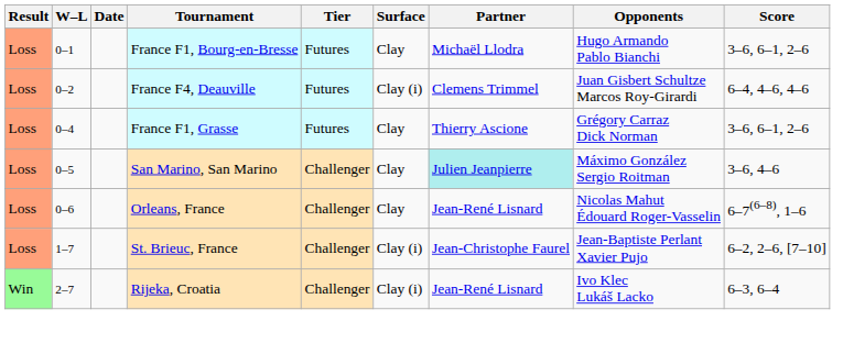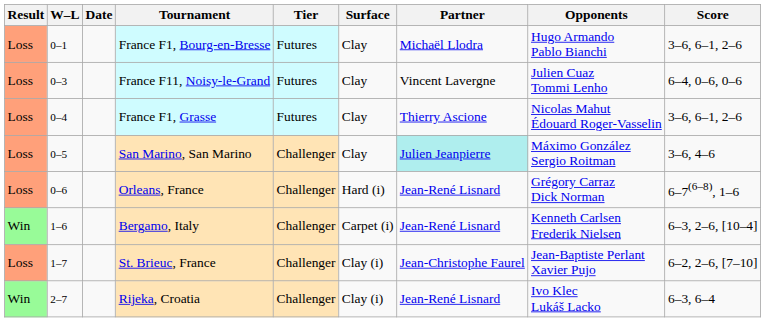- row: Loss | 0–2 | France F4, Deauville | Futures | Clay (i) | Clemens Trimmel | Juan Gisbert Schultze Marcos Roy-Girardi | 6–4, 4–6, 4–6
+ row: Loss | 0–3 | France F11, Noisy-le-Grand | Futures | Clay | Vincent Lavergne | Julien Cuaz Tommi Lenho | 6–4, 0–6, 0–6
France F1, Grasse | Opponents: Grégory Carraz Dick Norman -> Nicolas Mahut Édouard Roger-Vasselin
Orleans, France | Surface: Clay -> Hard (i)
Orleans, France | Opponents: Nicolas Mahut Édouard Roger-Vasselin -> Grégory Carraz Dick Norman
+ row: Win | 1–6 | Bergamo, Italy | Challenger | Carpet (i) | Jean-René Lisnard | Kenneth Carlsen Frederik Nielsen | 6–3, 2–6, [10–4]
